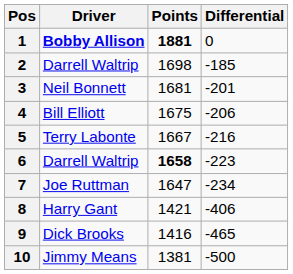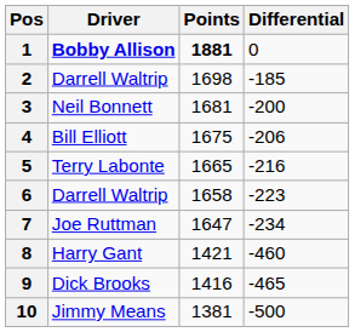3 | Differential: -201 -> -200
5 | Points: 1667 -> 1665
6 | Points: bold -> normal
8 | Differential: -406 -> -460
